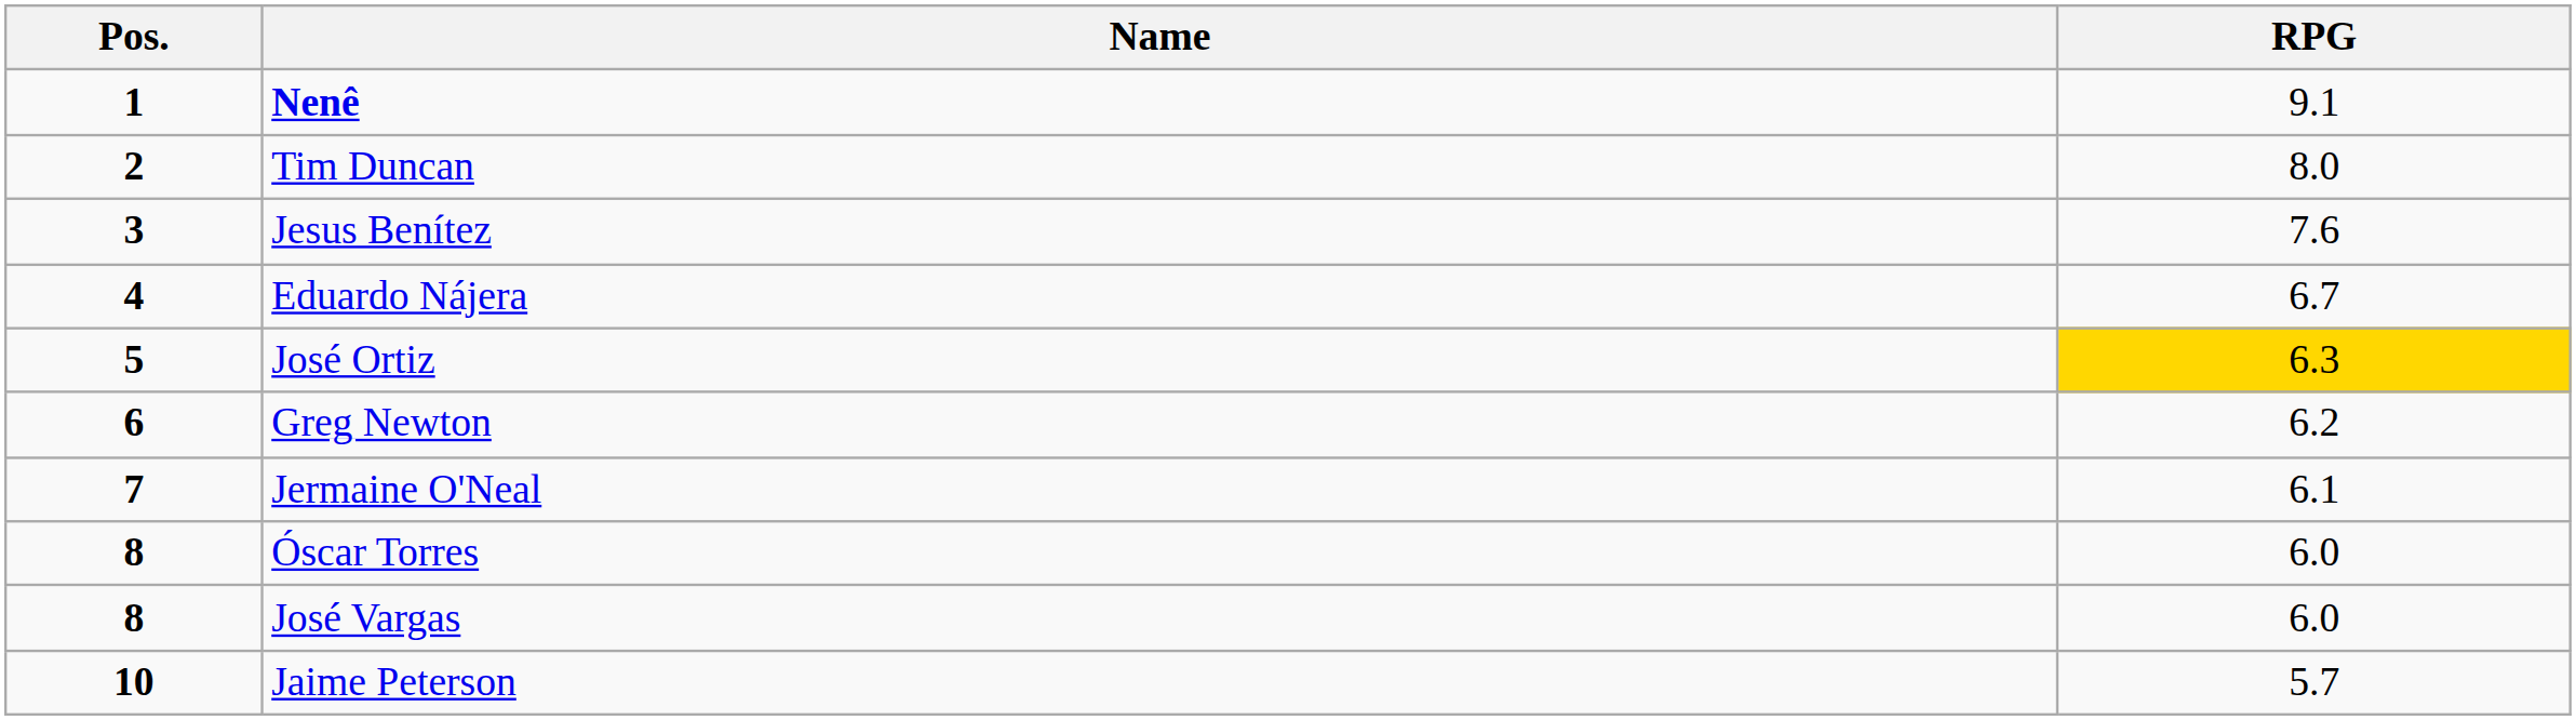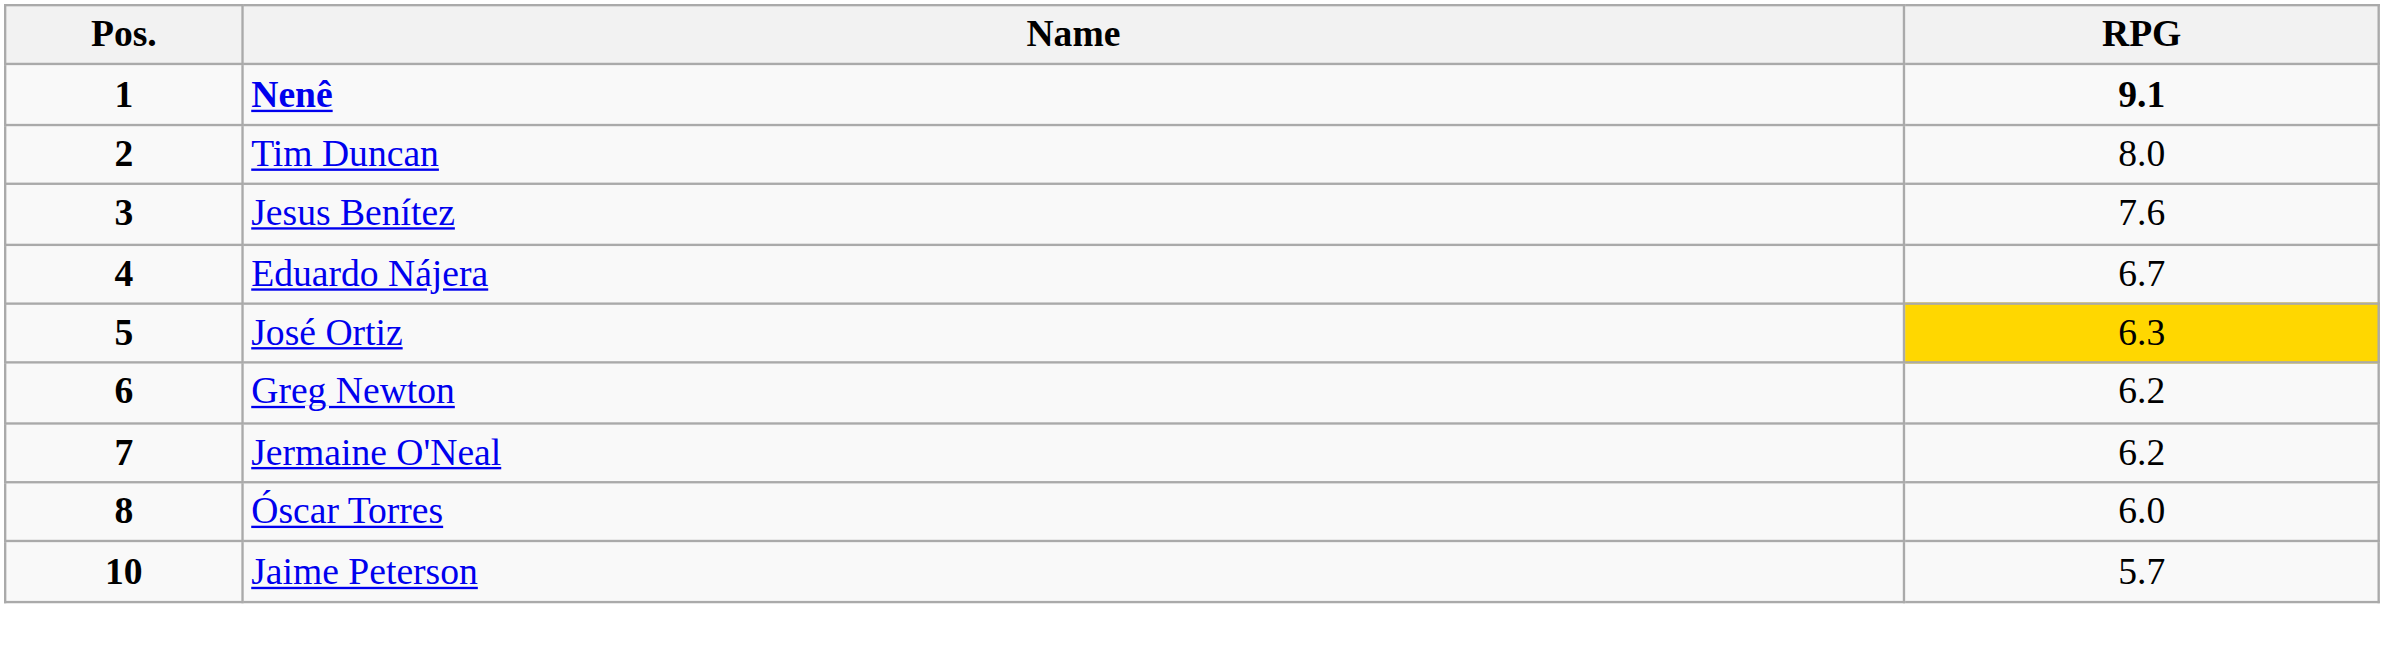Nenê | RPG: normal -> bold
Jermaine O'Neal | RPG: 6.1 -> 6.2
- row: 8 | José Vargas | 6.0
